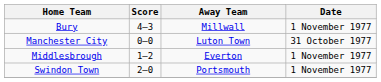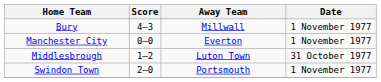Manchester City | Away Team: Luton Town -> Everton
Manchester City | Date: 31 October 1977 -> 1 November 1977
Middlesbrough | Away Team: Everton -> Luton Town
Middlesbrough | Date: 1 November 1977 -> 31 October 1977
